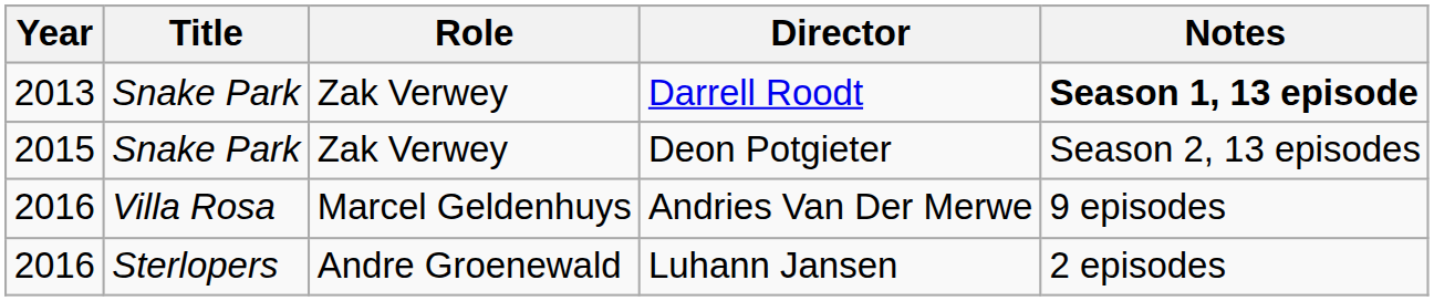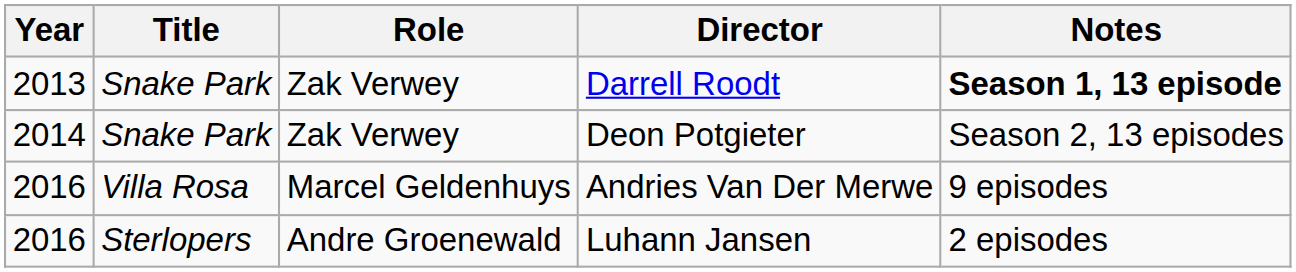Deon Potgieter | Year: 2015 -> 2014
